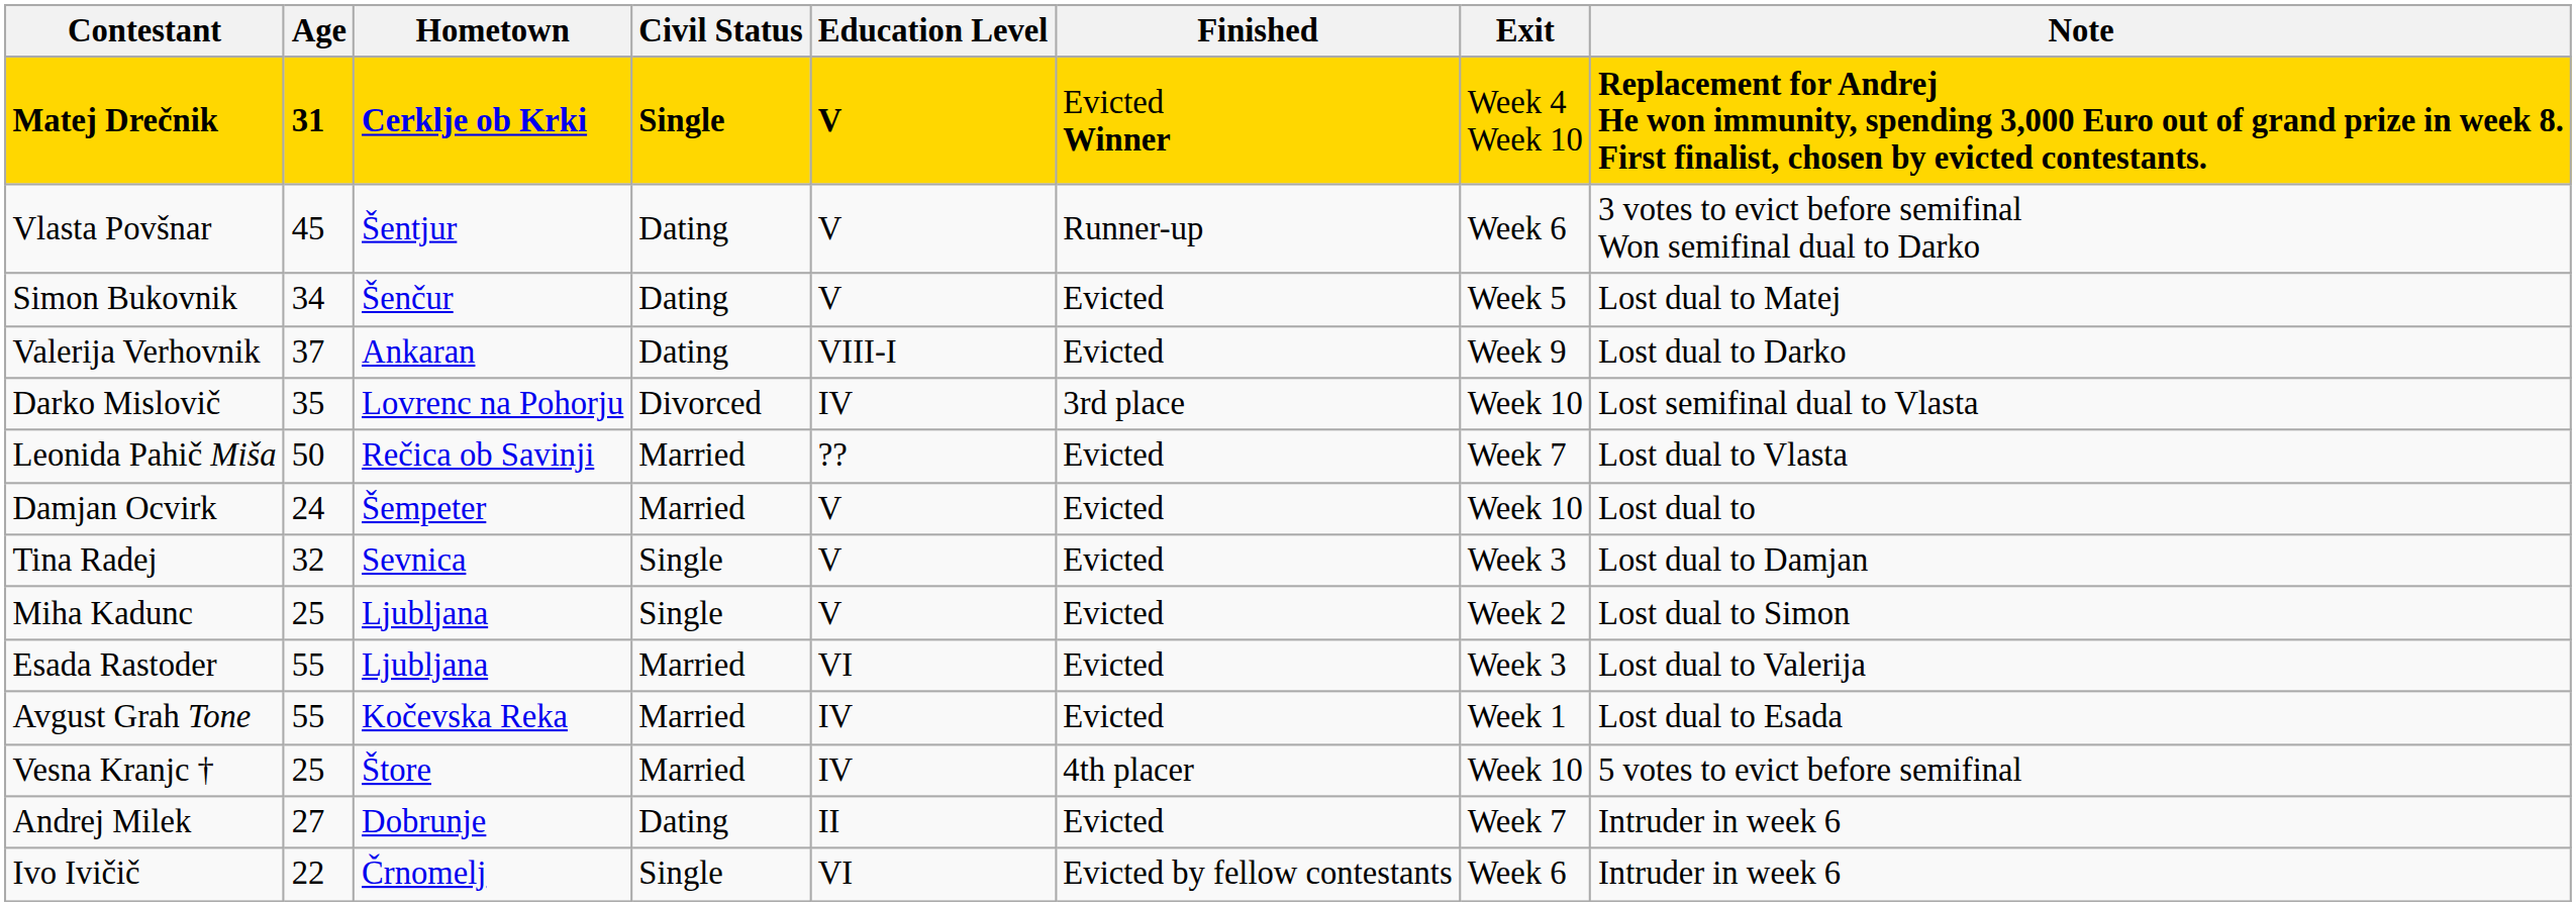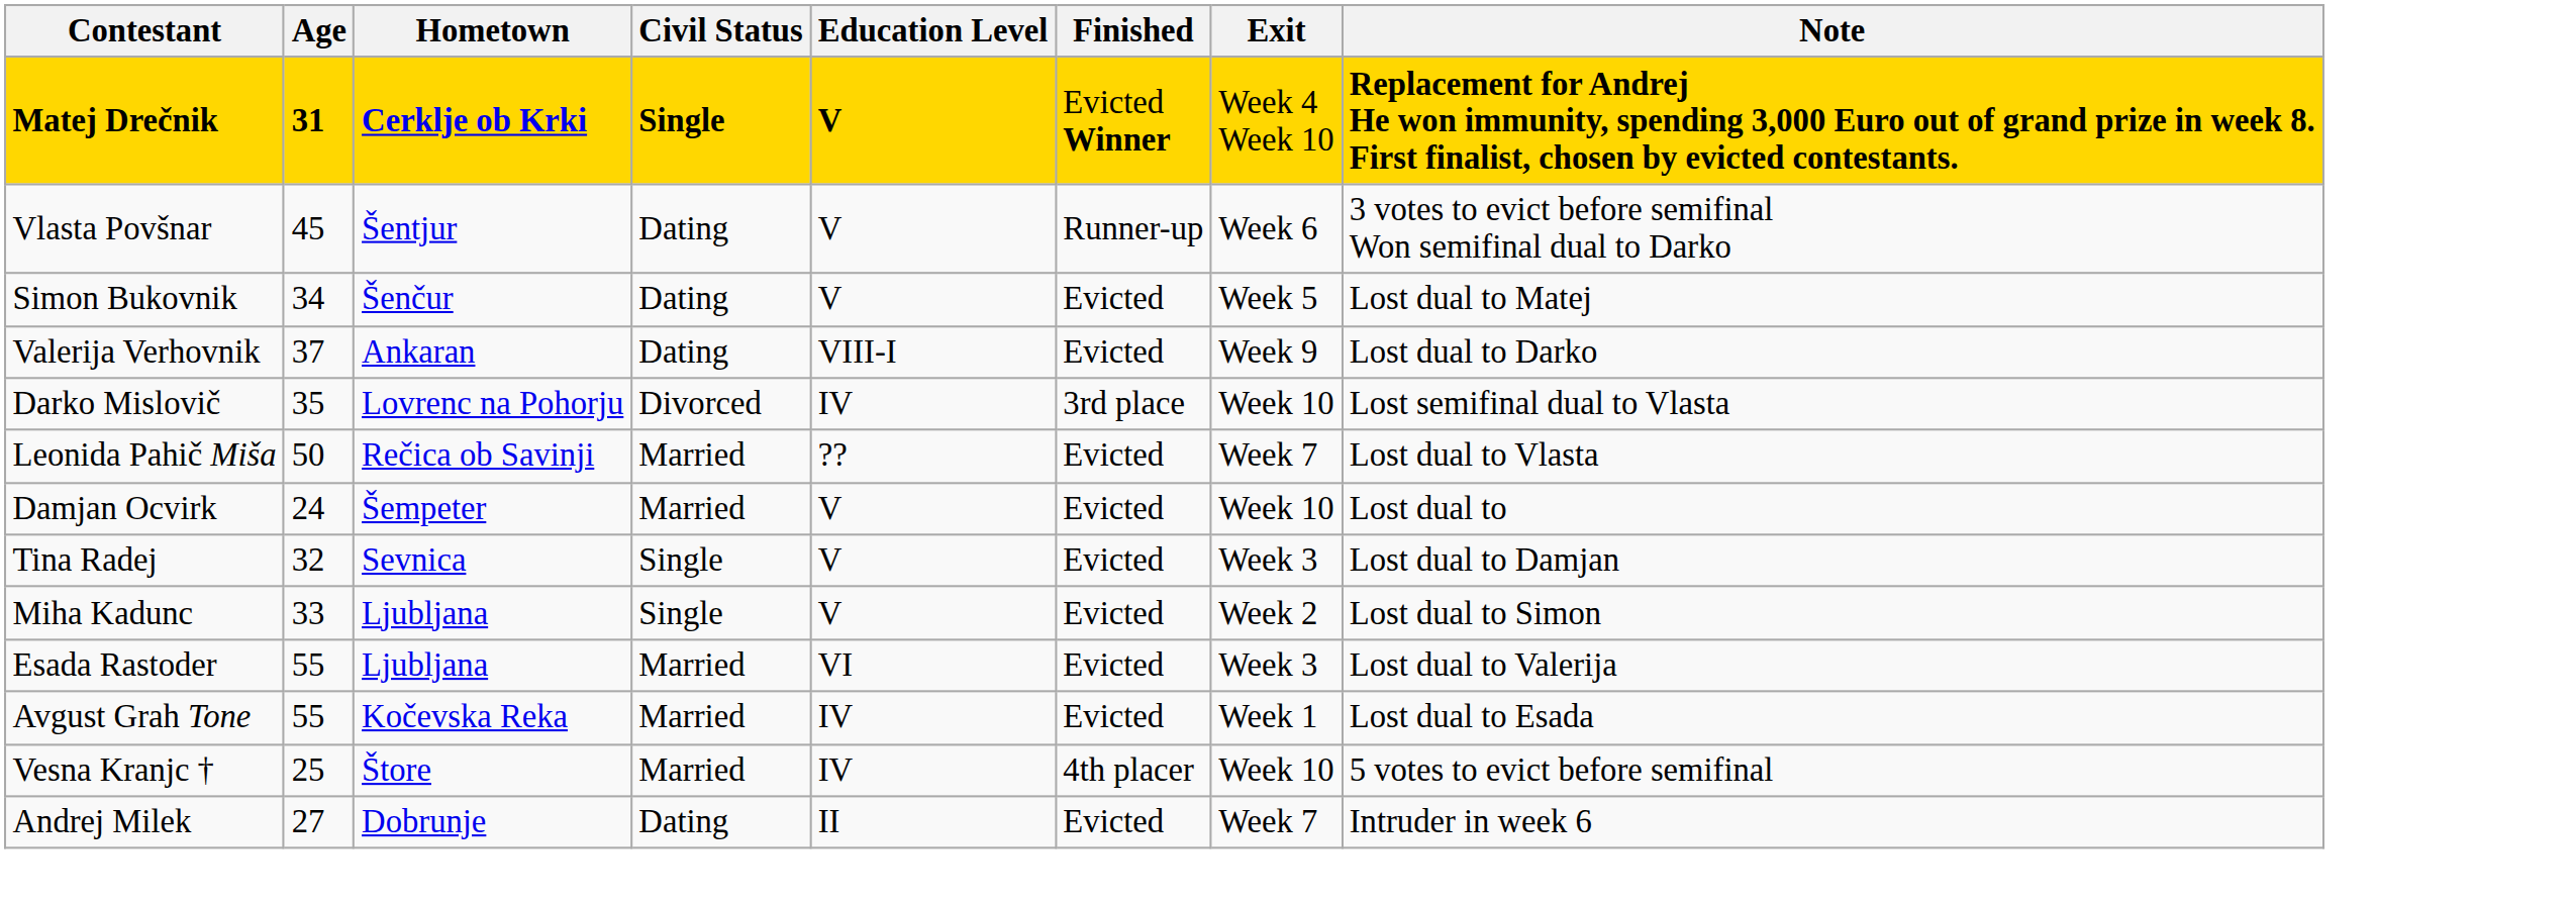Miha Kadunc | Age: 25 -> 33
- row: Ivo Ivičič | 22 | Črnomelj | Single | VI | Evicted by fellow contestants | Week 6 | Intruder in week 6
